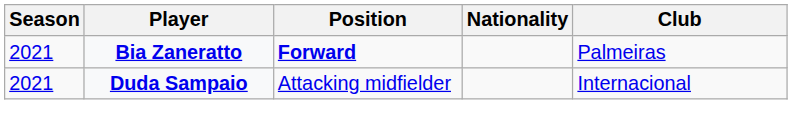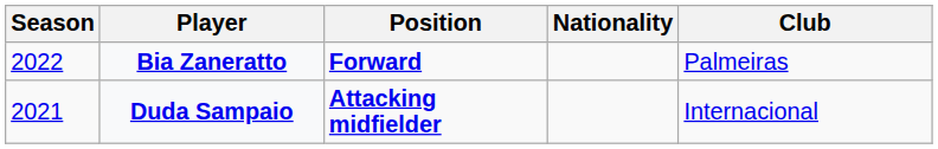Bia Zaneratto | Season: 2021 -> 2022
Duda Sampaio | Position: normal -> bold
